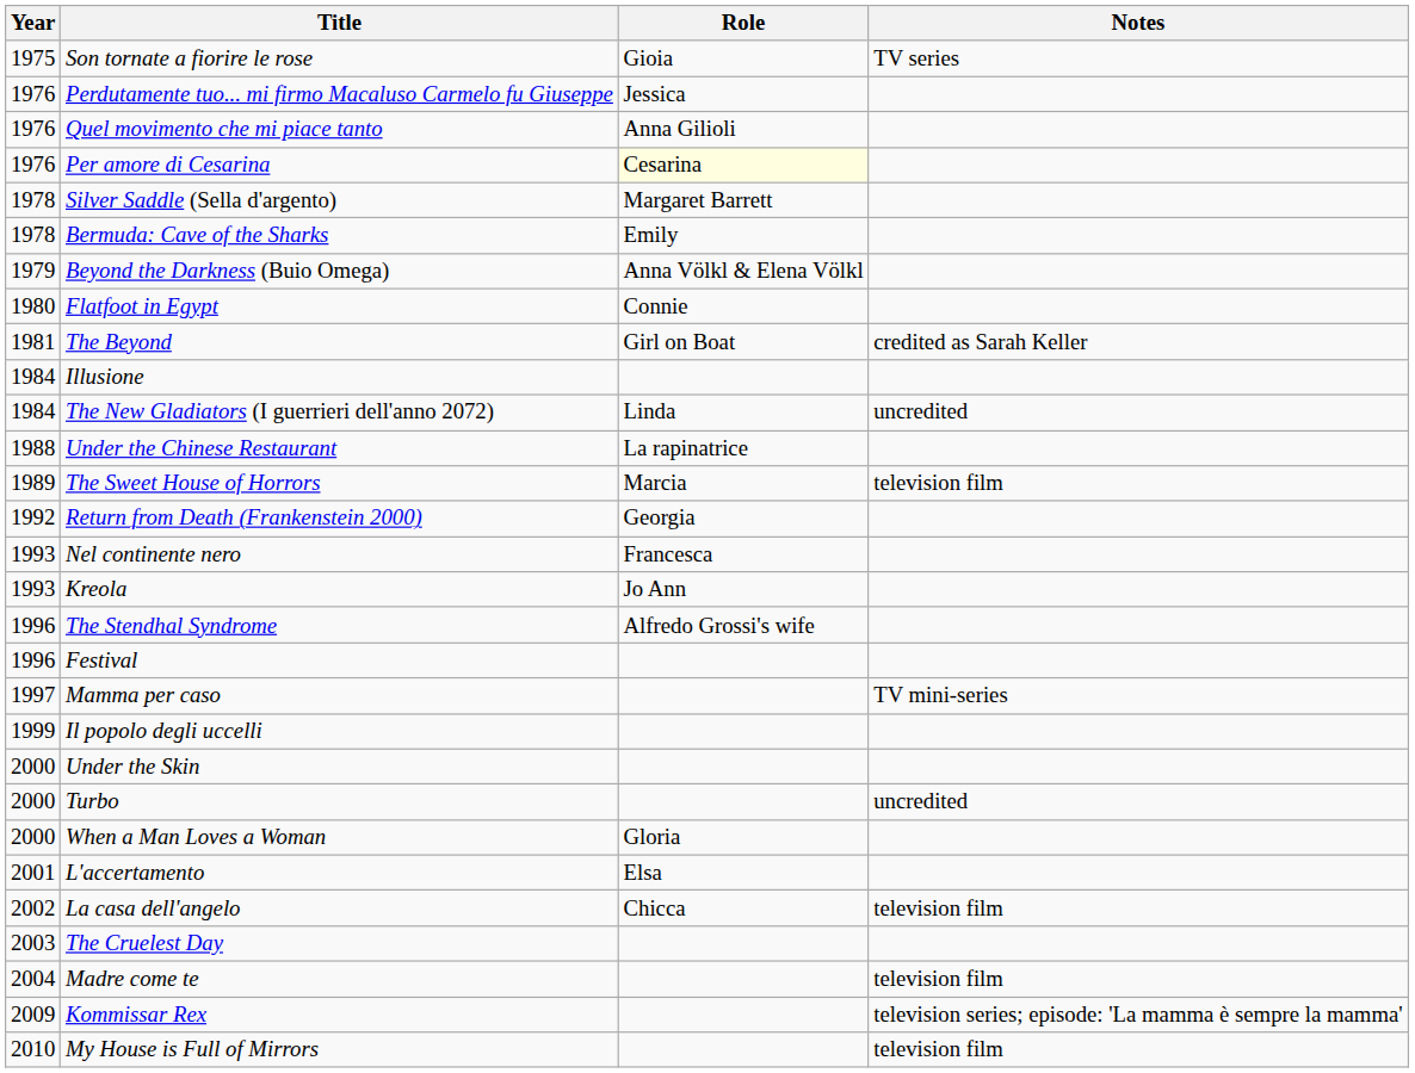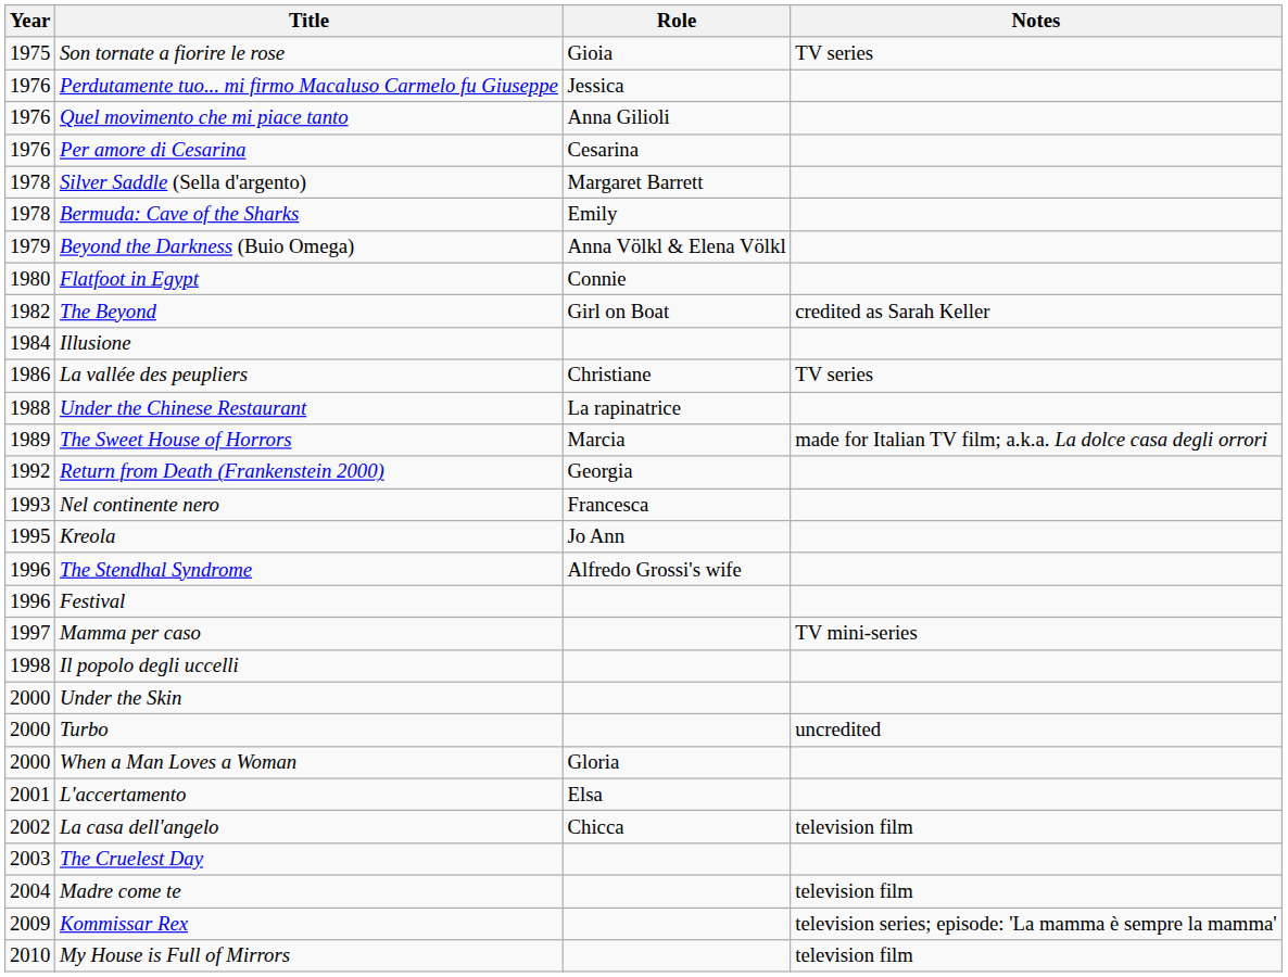Per amore di Cesarina | Role: lightyellow background -> no background
The Beyond | Year: 1981 -> 1982
- row: 1984 | The New Gladiators (I guerrieri dell'anno 2072) | Linda | uncredited
+ row: 1986 | La vallée des peupliers | Christiane | TV series
The Sweet House of Horrors | Notes: television film -> made for Italian TV film; a.k.a. La dolce casa degli orrori
Kreola | Year: 1993 -> 1995
Il popolo degli uccelli | Year: 1999 -> 1998
